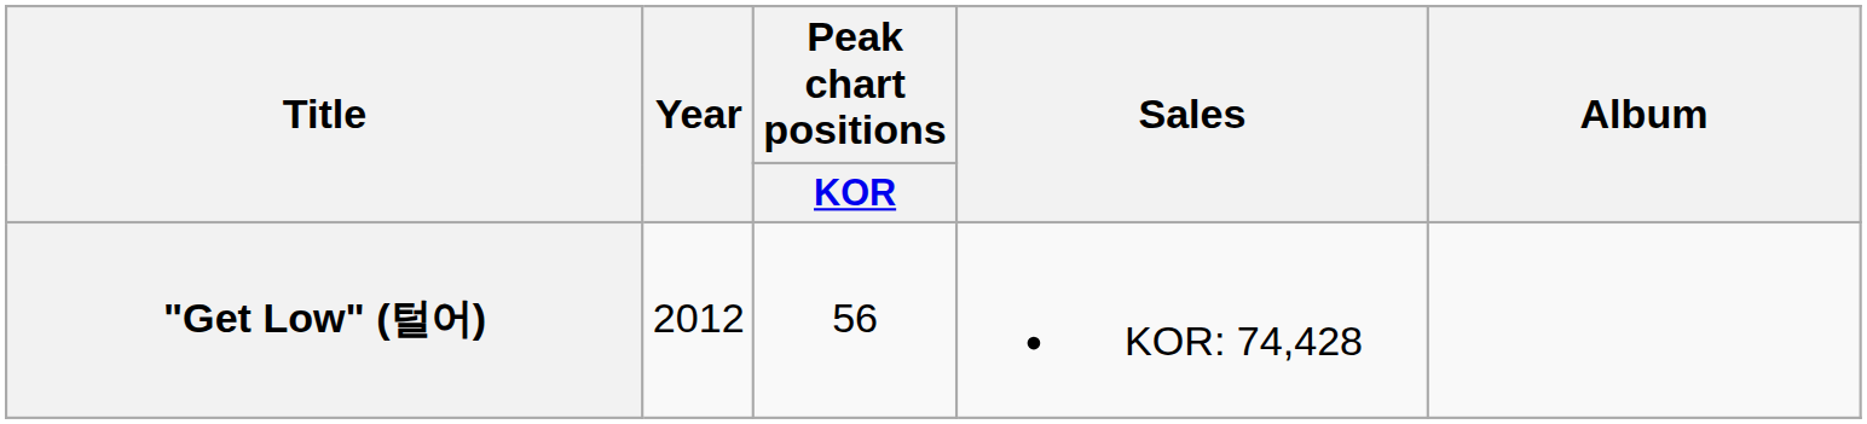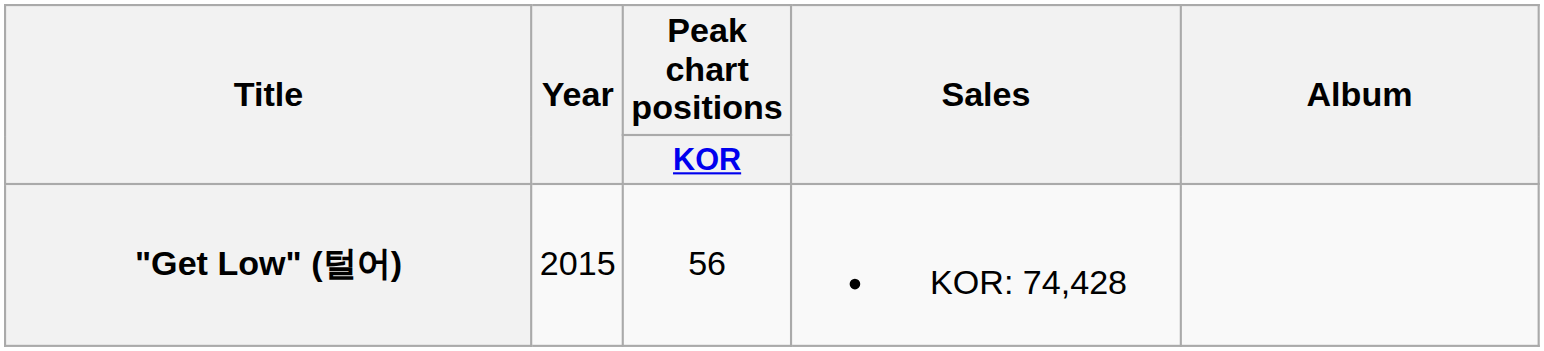"Get Low" (털어) | Year: 2012 -> 2015
